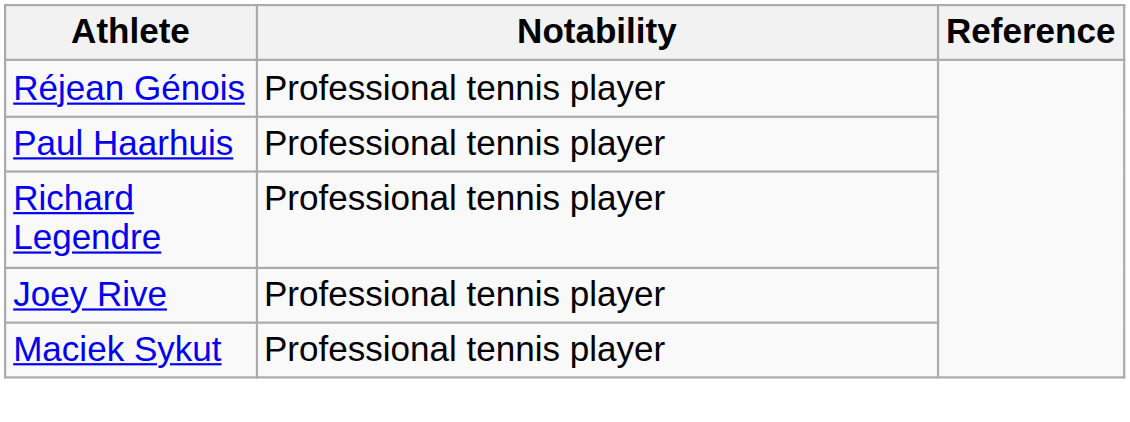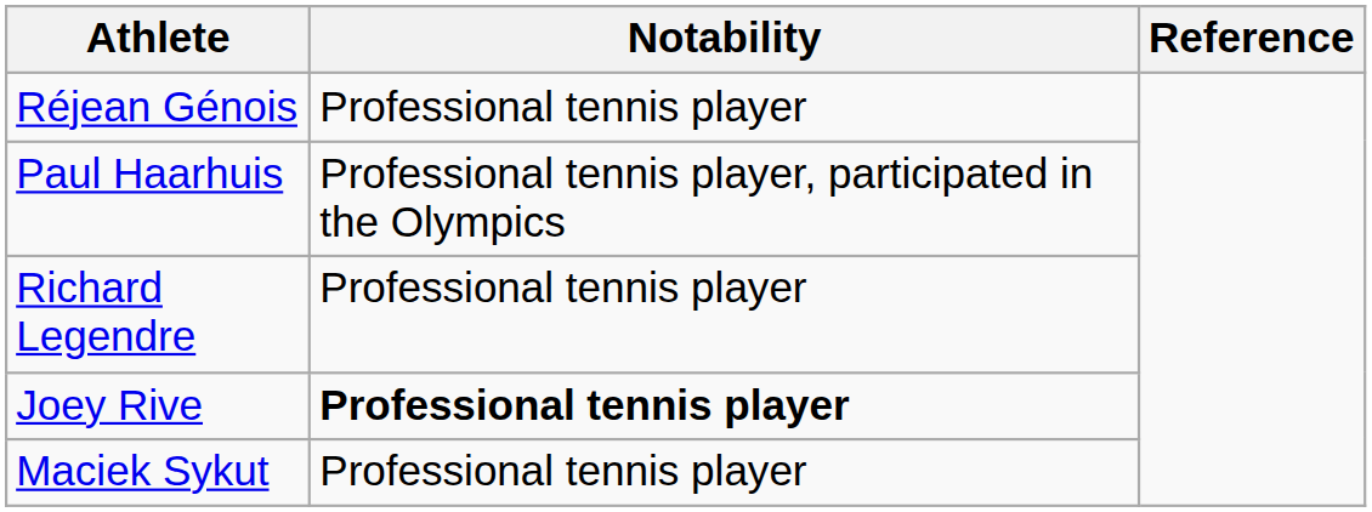Paul Haarhuis | Notability: Professional tennis player -> Professional tennis player, participated in the Olympics
Joey Rive | Notability: normal -> bold
